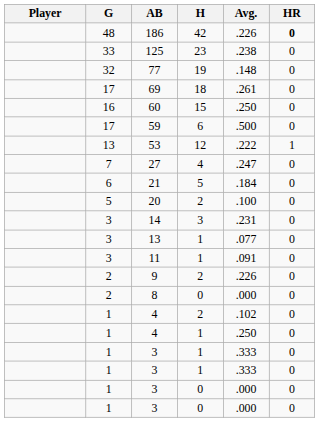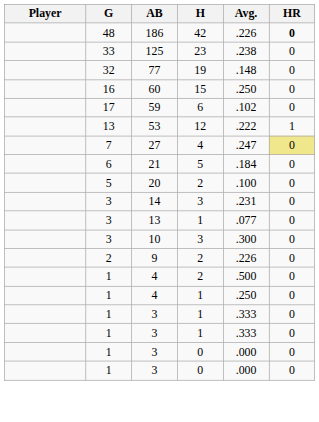- row: 17 | 69 | 18 | .261 | 0
59 | Avg.: .500 -> .102
27 | HR: no background -> khaki background
- row: 3 | 11 | 1 | .091 | 0
+ row: 3 | 10 | 3 | .300 | 0
- row: 2 | 8 | 0 | .000 | 0
4 / 2 | Avg.: .102 -> .500
